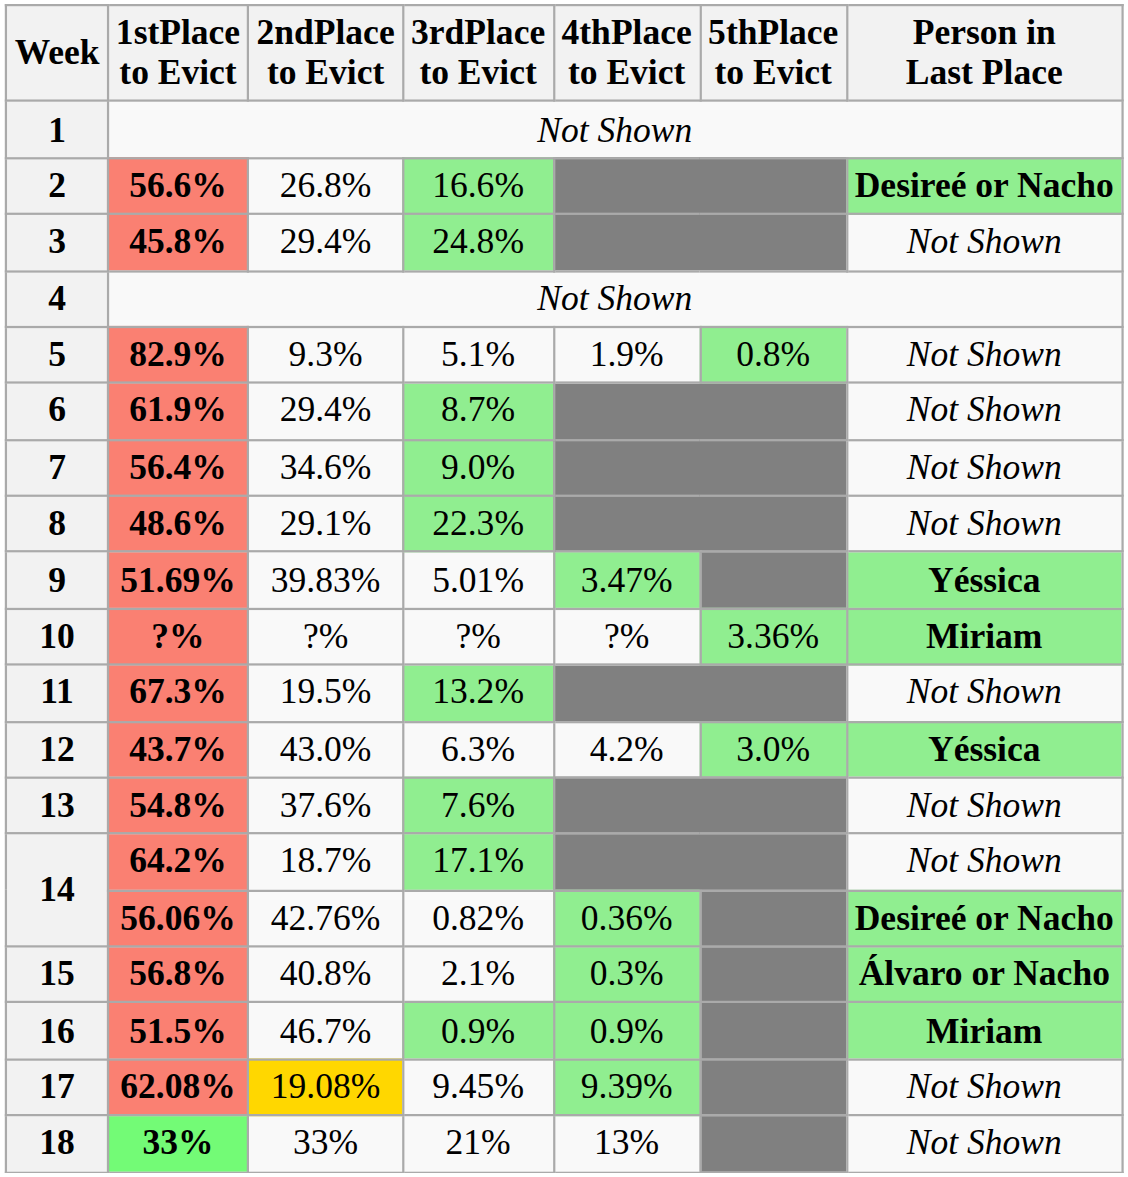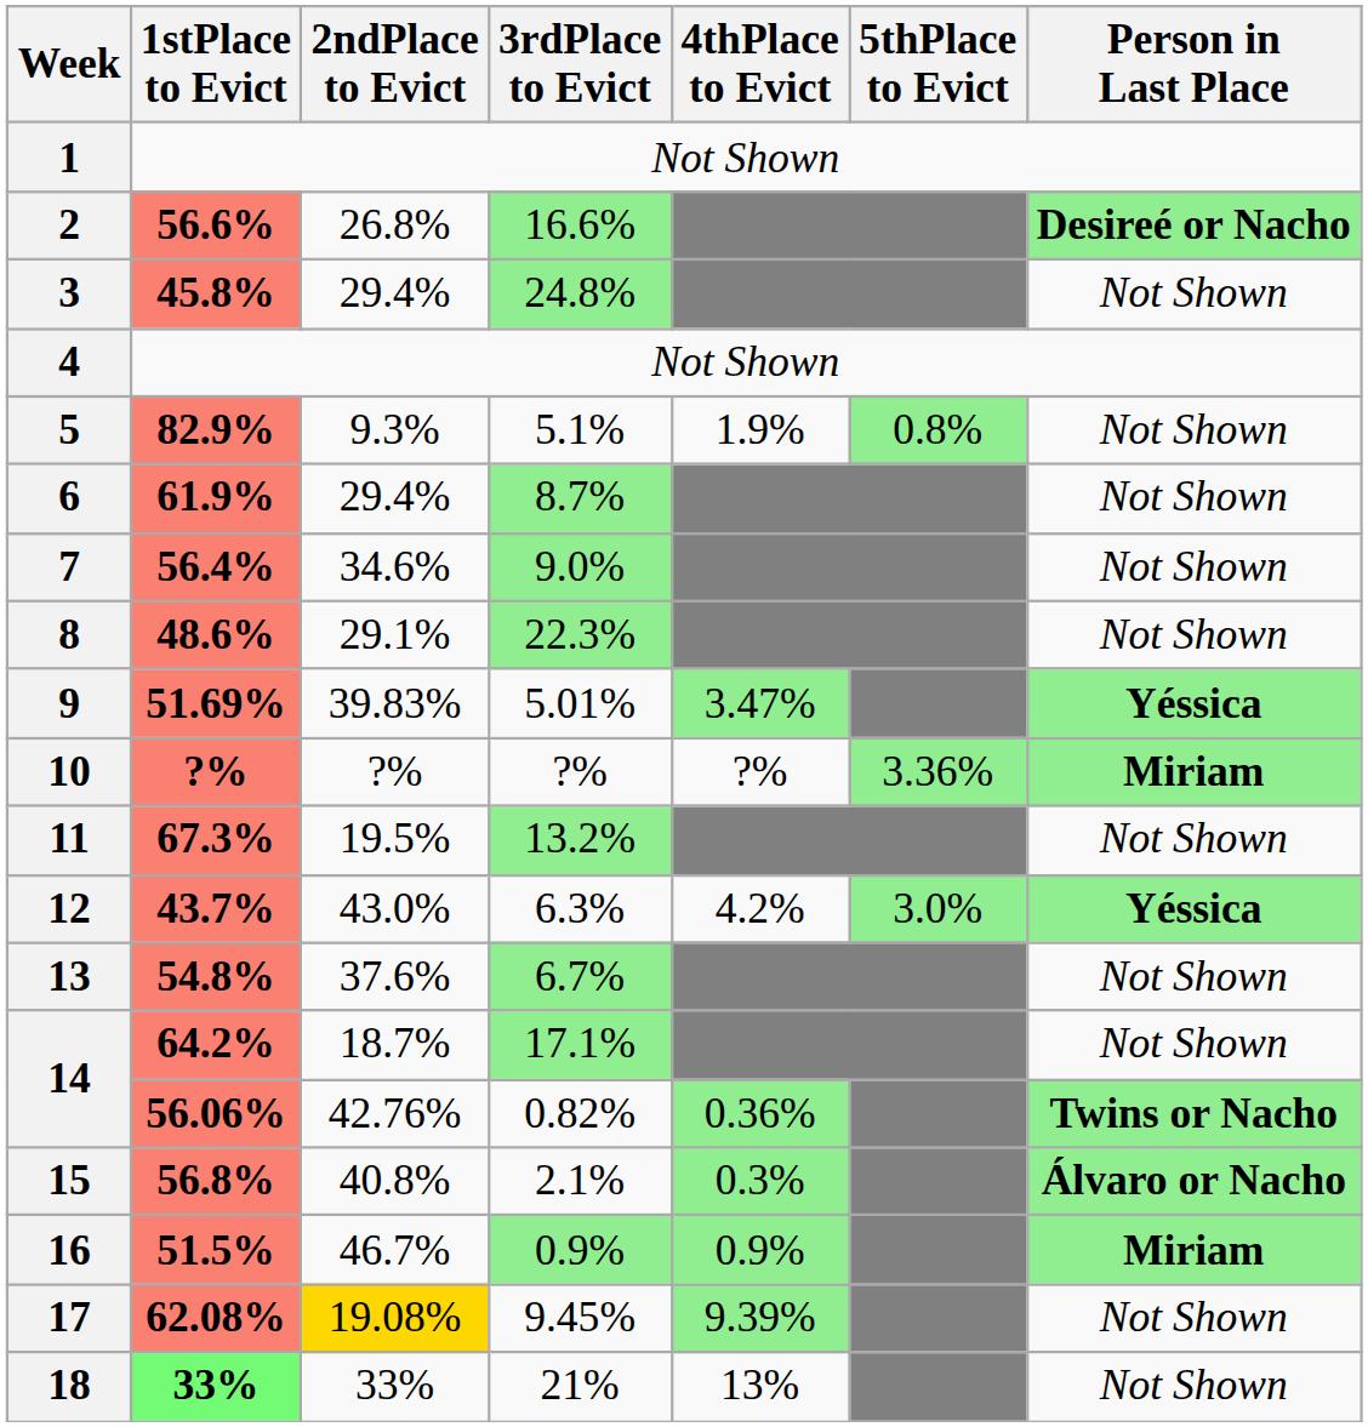13 | 3rdPlace to Evict: 7.6% -> 6.7%
14 / 56.06% | Person in Last Place: Desireé or Nacho -> Twins or Nacho
